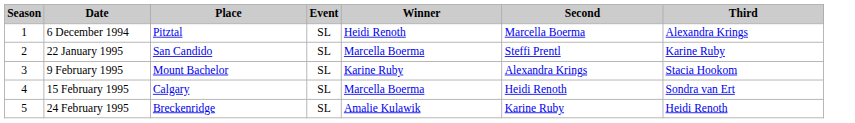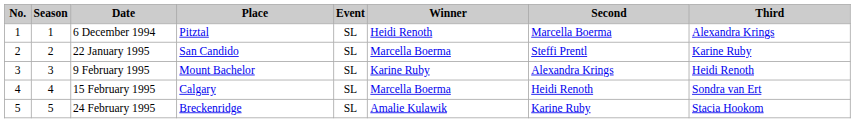+ column: No. | 1 | 2 | 3 | 4 | 5
9 February 1995 | Third: Stacia Hookom -> Heidi Renoth
24 February 1995 | Third: Heidi Renoth -> Stacia Hookom
